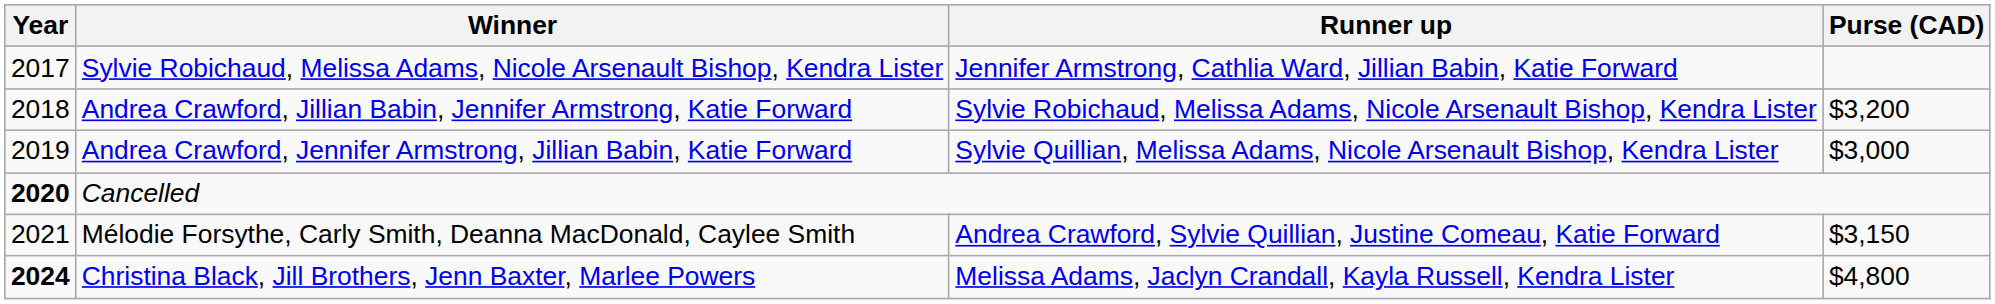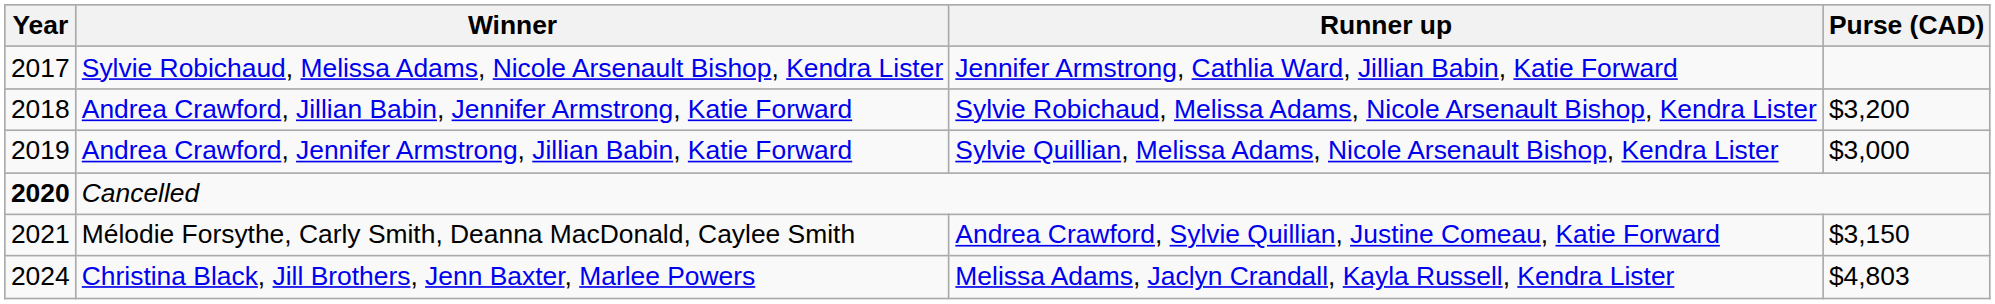Christina Black, Jill Brothers, Jenn Baxter, Marlee Powers | Year: bold -> normal
Christina Black, Jill Brothers, Jenn Baxter, Marlee Powers | Purse (CAD): $4,800 -> $4,803
